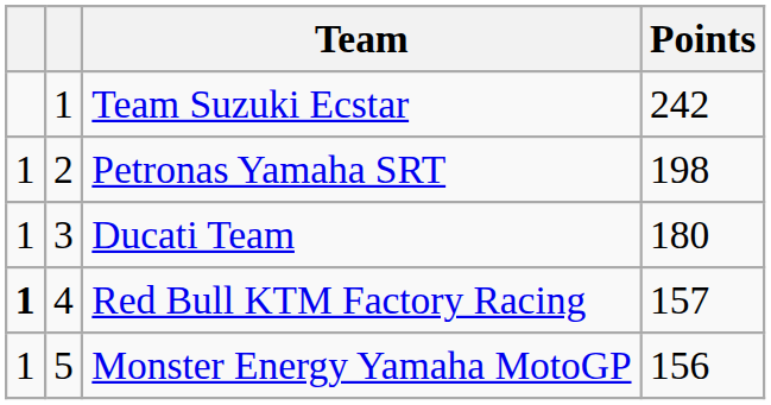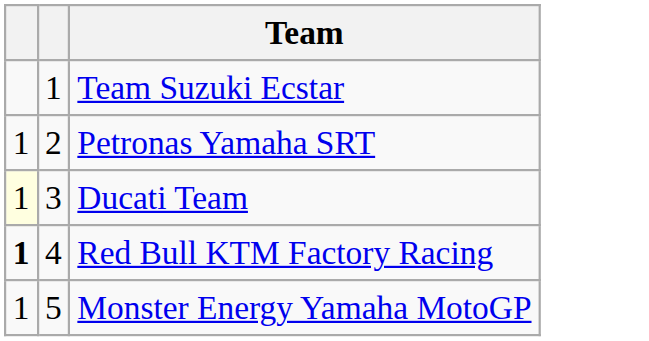- column: Points | 242 | 198 | 180 | 157 | 156
Ducati Team | column 1: no background -> lightyellow background
